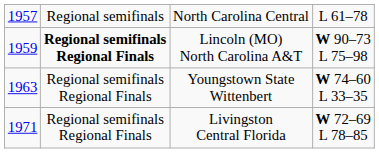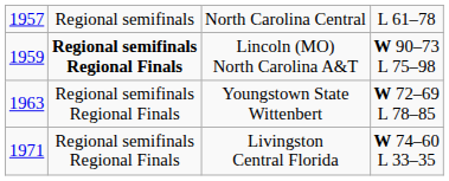Youngstown State Wittenbert | column 4: W 74–60 L 33–35 -> W 72–69 L 78–85
Livingston Central Florida | column 4: W 72–69 L 78–85 -> W 74–60 L 33–35
